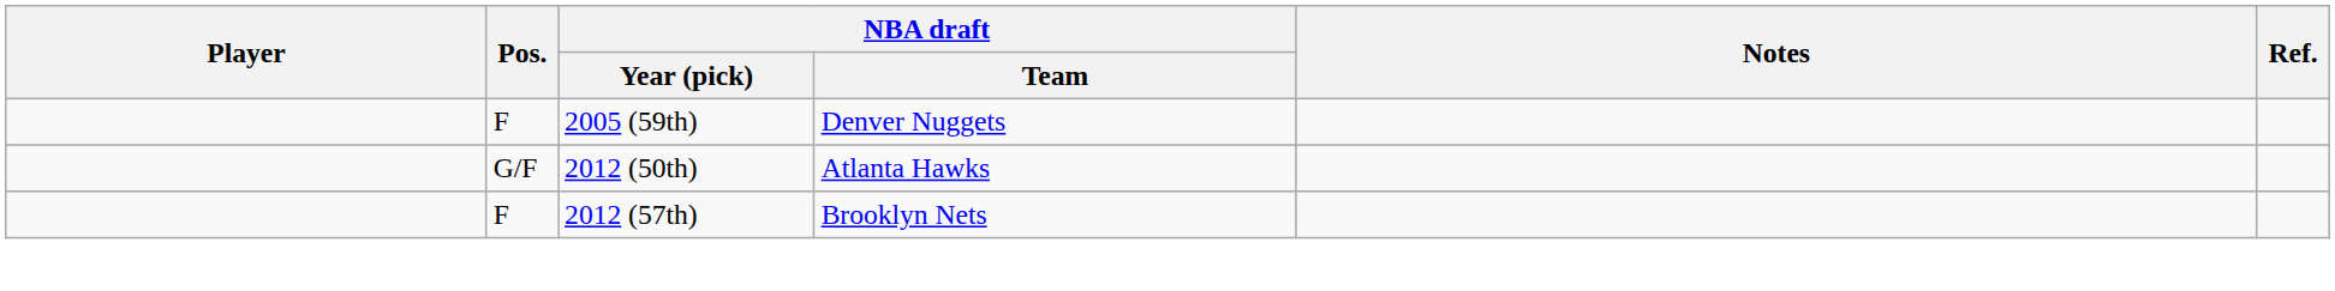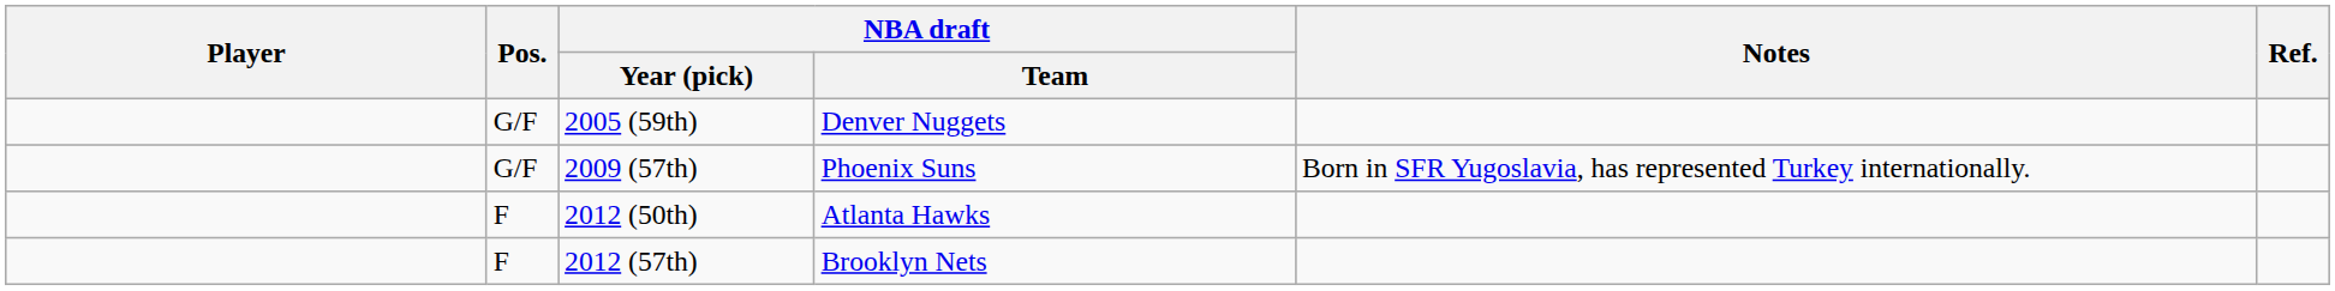2005 (59th) | Pos.: F -> G/F
+ row: G/F | 2009 (57th) | Phoenix Suns | Born in SFR Yugoslavia, has represented Turkey internationally.
2012 (50th) | Pos.: G/F -> F
